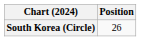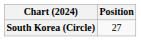South Korea (Circle) | Position: 26 -> 27
